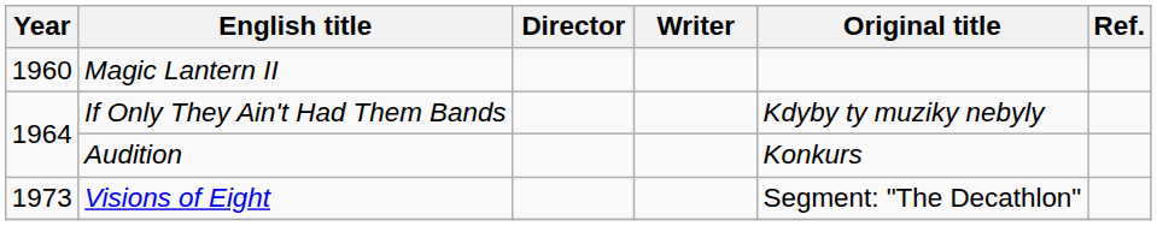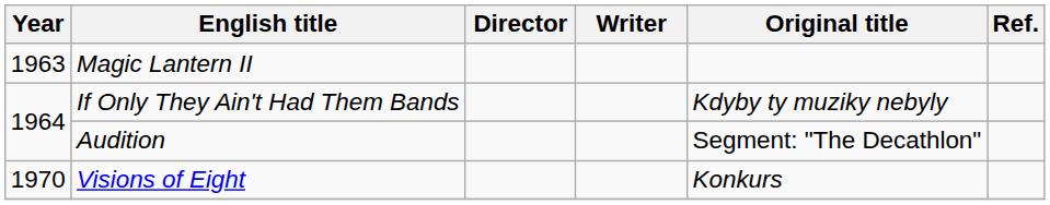Magic Lantern II | Year: 1960 -> 1963
Audition | Original title: Konkurs -> Segment: "The Decathlon"
Visions of Eight | Year: 1973 -> 1970
Visions of Eight | Original title: Segment: "The Decathlon" -> Konkurs
